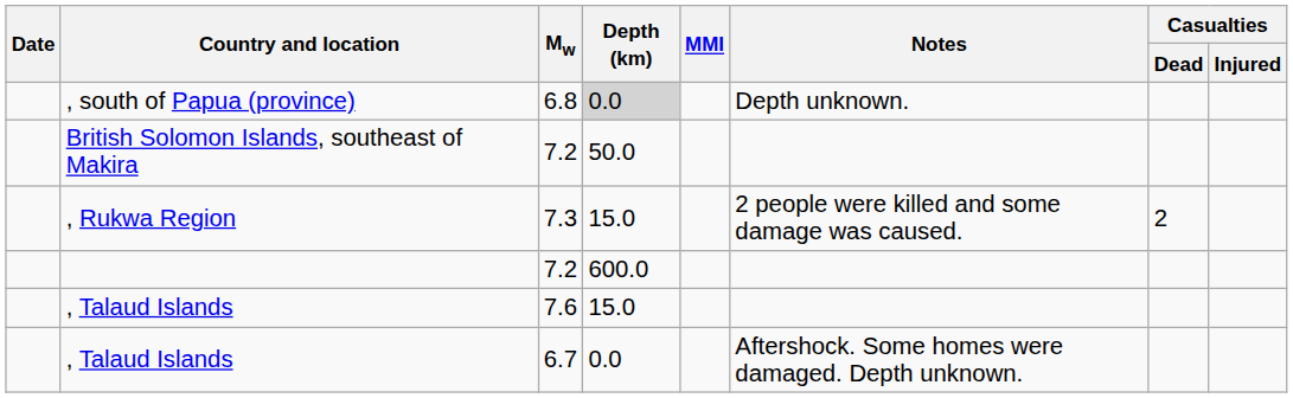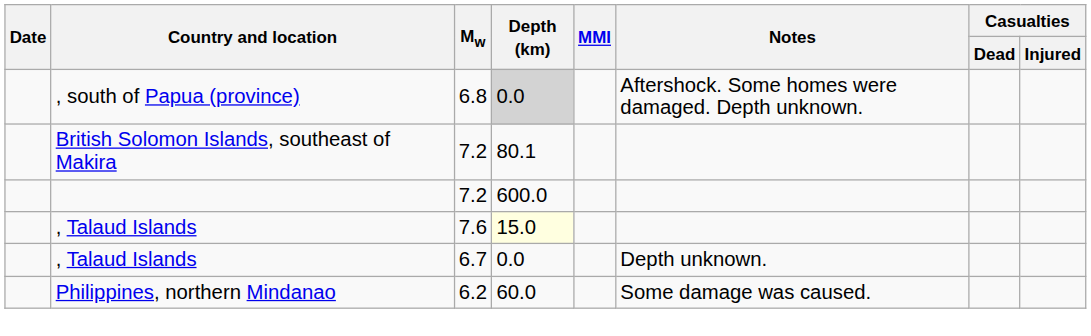, south of Papua (province) | Notes: Depth unknown. -> Aftershock. Some homes were damaged. Depth unknown.
British Solomon Islands, southeast of Makira | Depth (km): 50.0 -> 80.1
- row: , Rukwa Region | 7.3 | 15.0 | 2 people were killed and some damage was caused. | 2
, Talaud Islands / 7.6 | Depth (km): no background -> lightyellow background
, Talaud Islands / 6.7 | Notes: Aftershock. Some homes were damaged. Depth unknown. -> Depth unknown.
+ row: Philippines, northern Mindanao | 6.2 | 60.0 | Some damage was caused.
